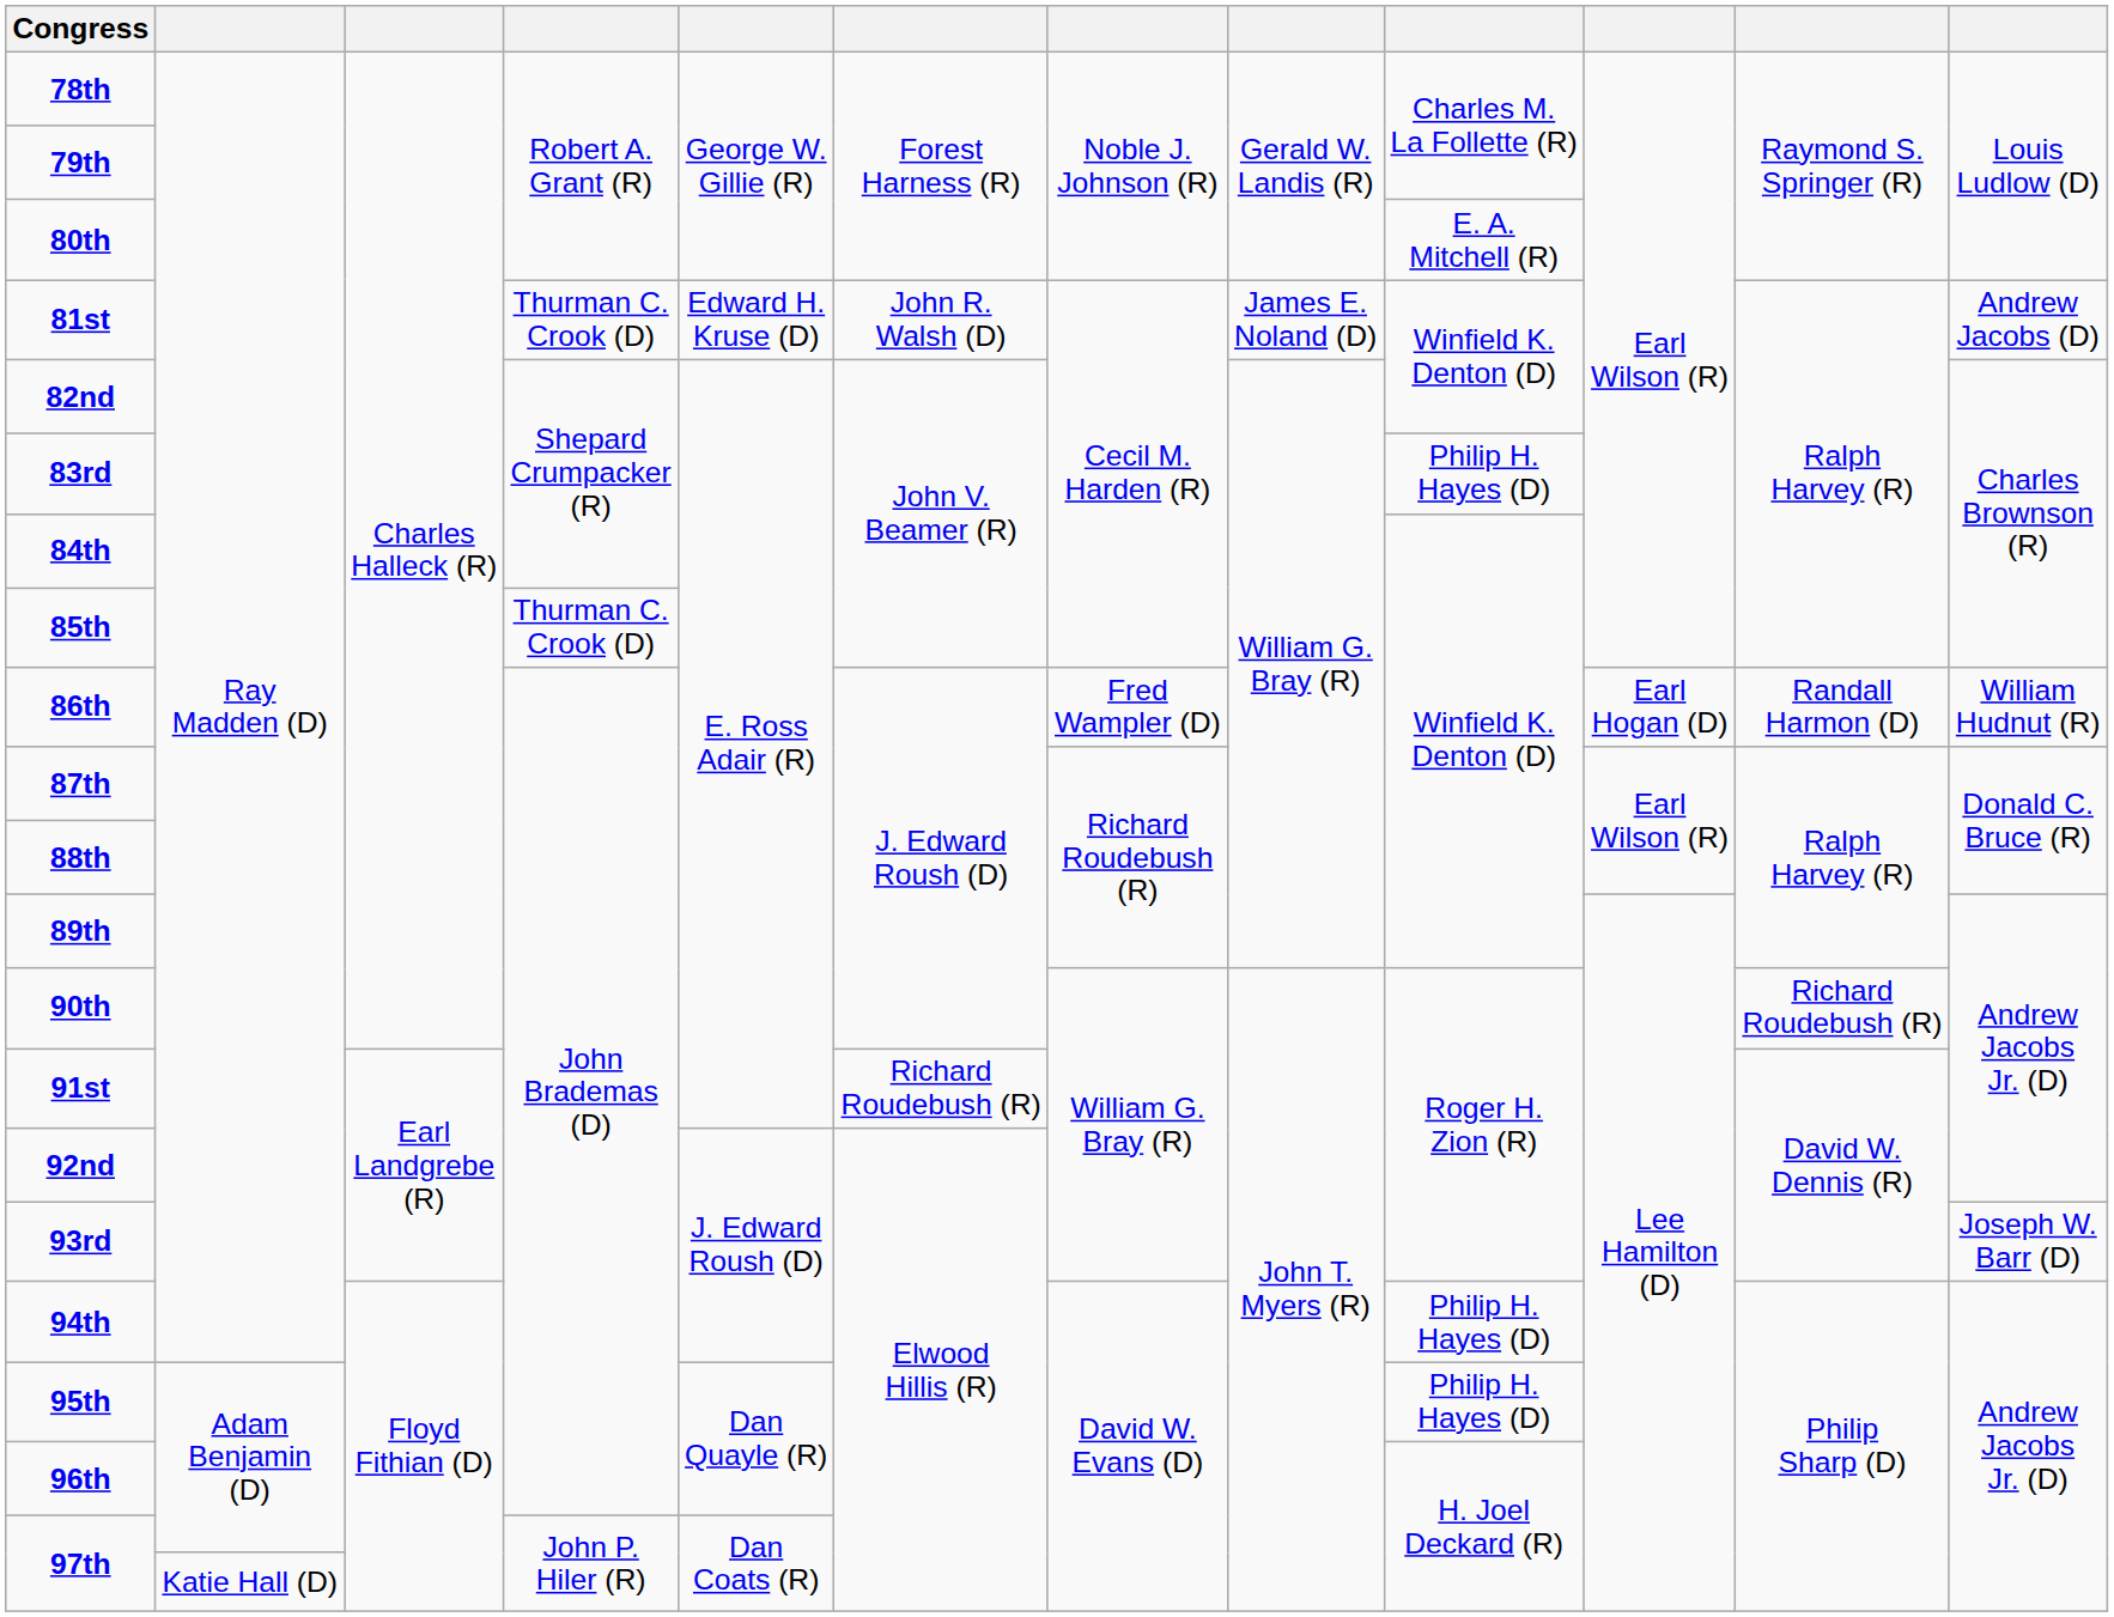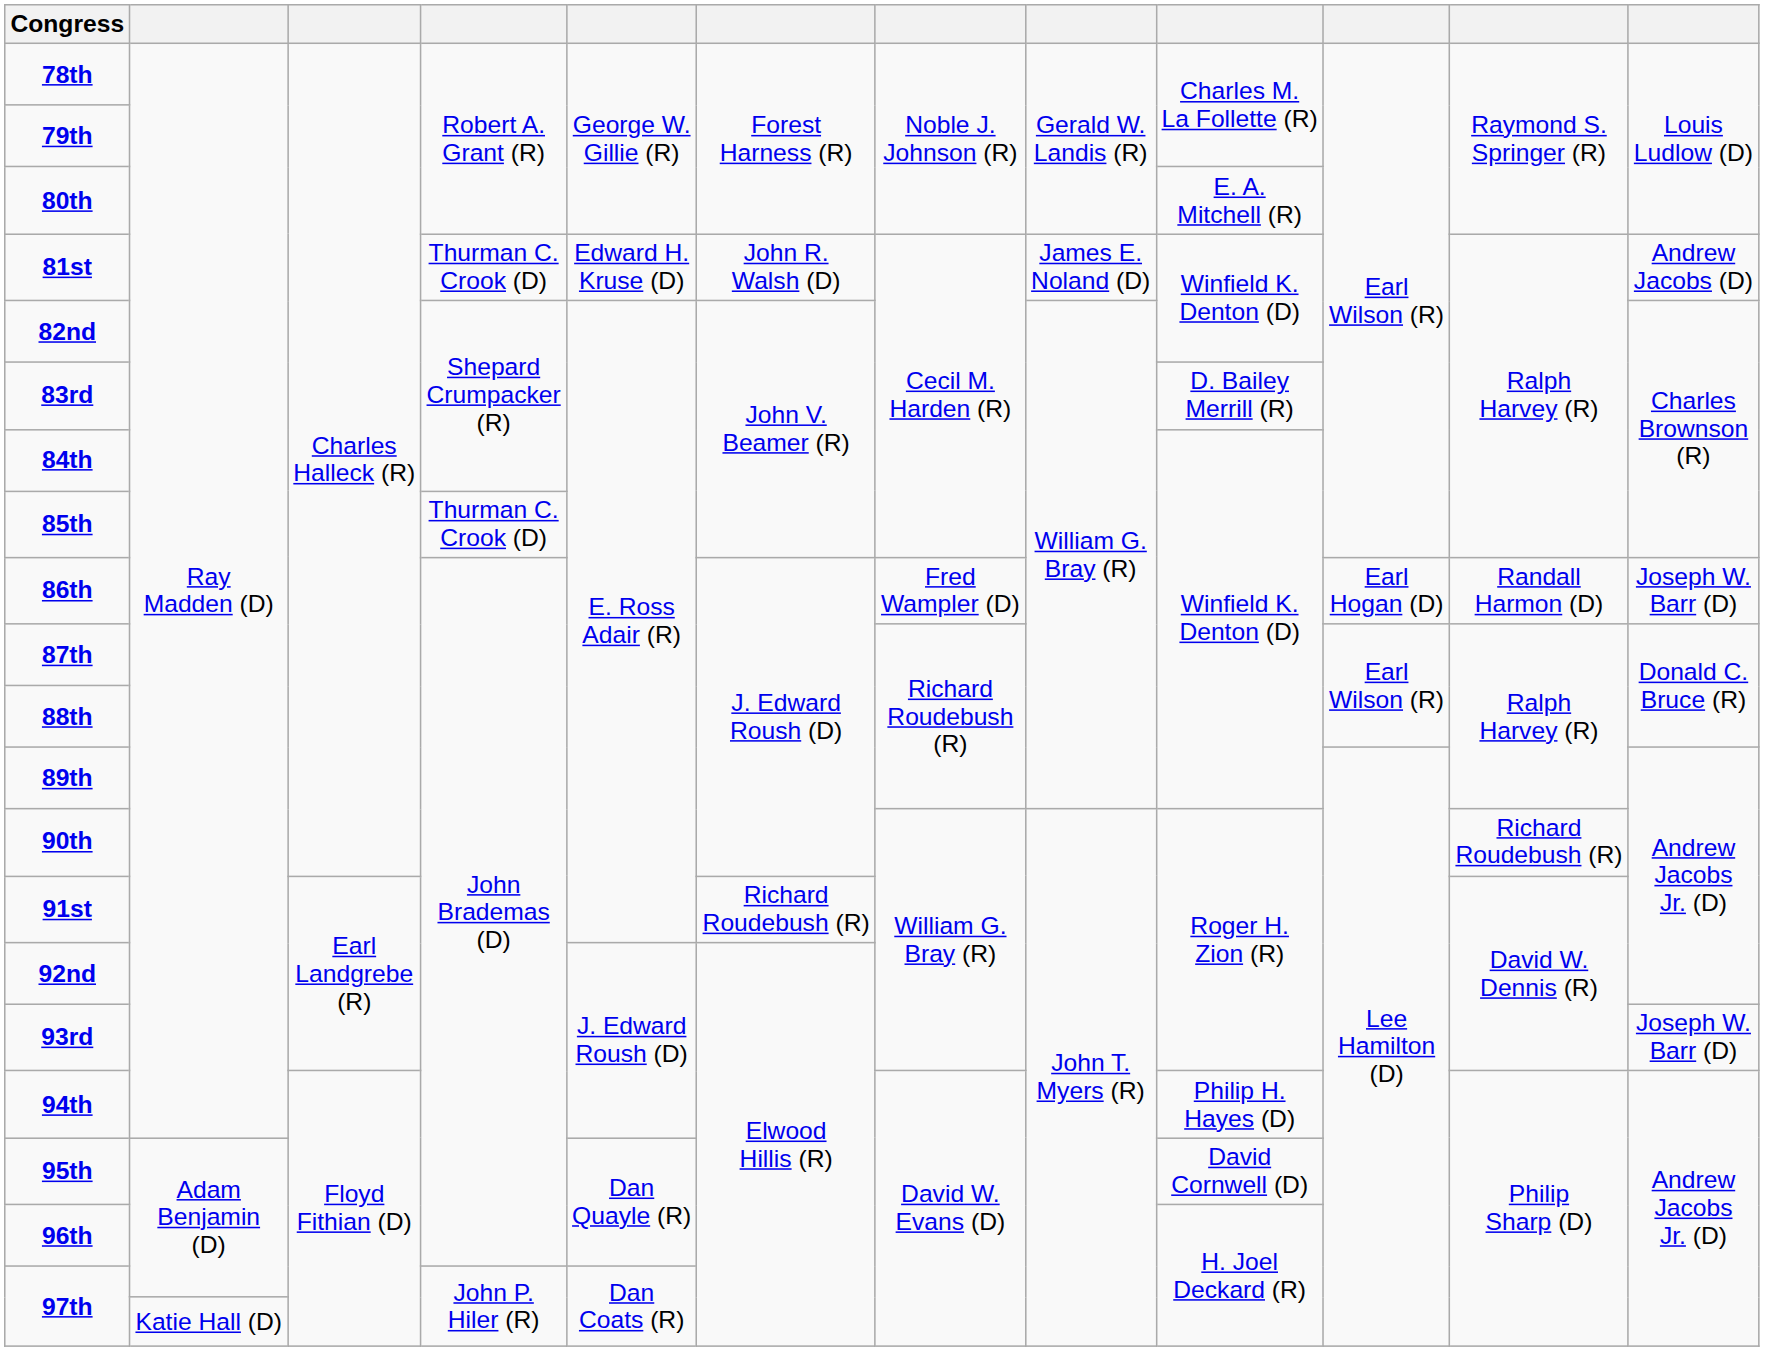83rd | column 9: Philip H. Hayes (D) -> D. Bailey Merrill (R)
86th | column 12: William Hudnut (R) -> Joseph W. Barr (D)
95th | column 9: Philip H. Hayes (D) -> David Cornwell (D)
